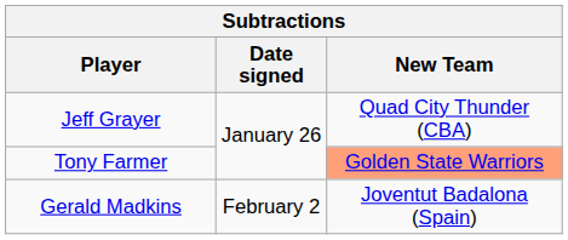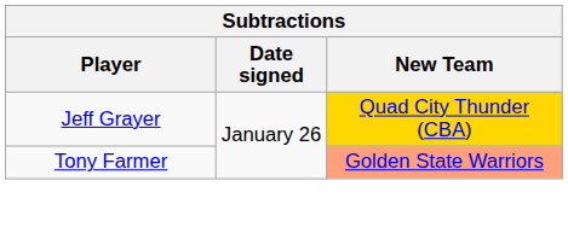Jeff Grayer | New Team: no background -> gold background
- row: Gerald Madkins | February 2 | Joventut Badalona (Spain)
